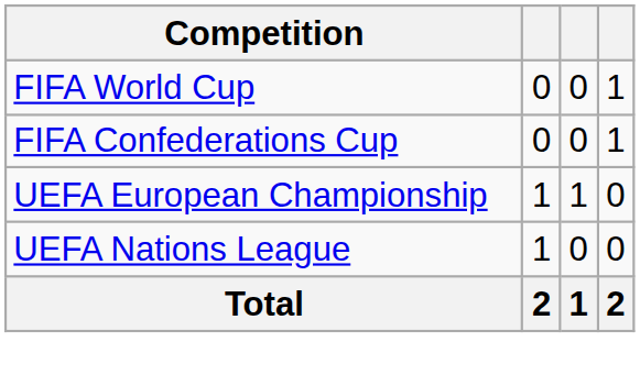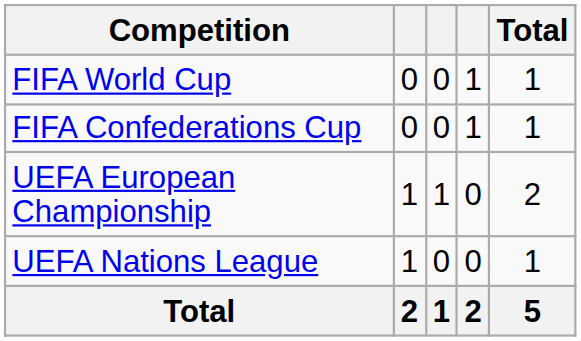+ column: Total | 1 | 1 | 2 | 1 | 5
